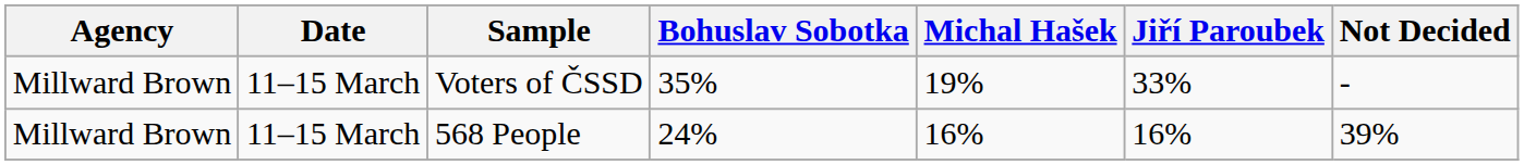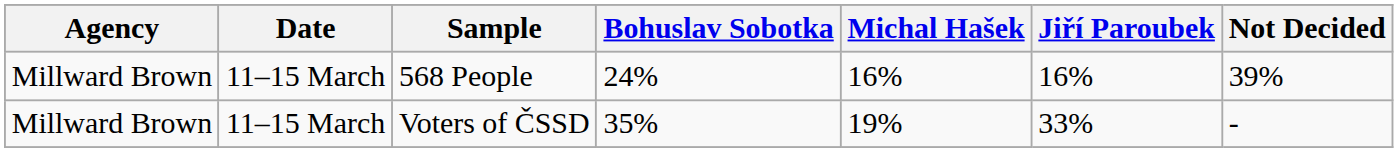rows swapped: 568 People <-> Voters of ČSSD
